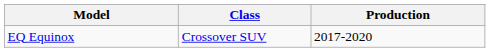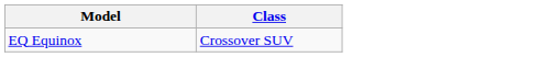- column: Production | 2017-2020
